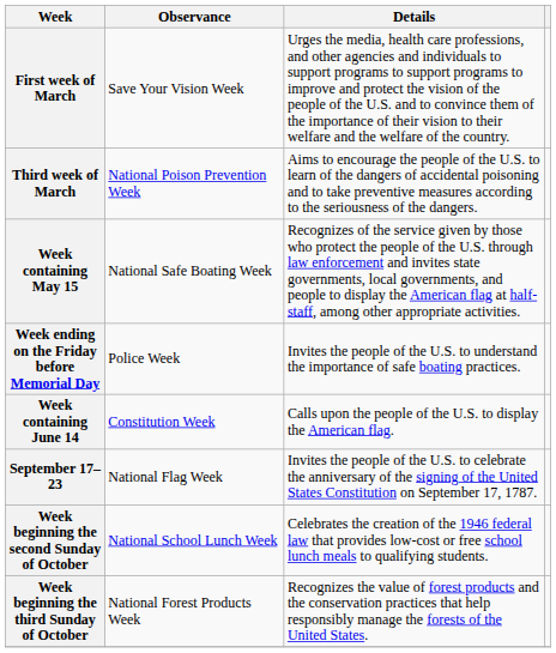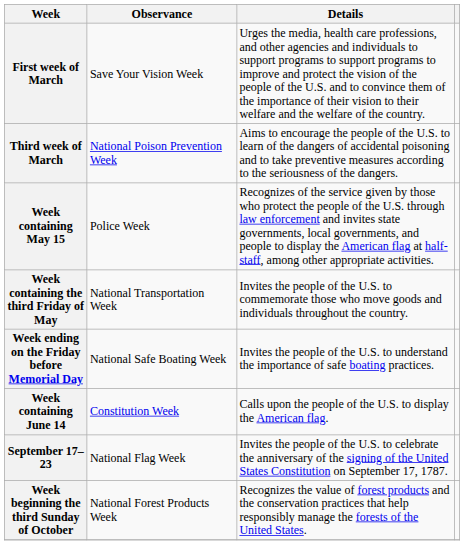Week containing May 15 | Observance: National Safe Boating Week -> Police Week
+ row: Week containing the third Friday of May | National Transportation Week | Invites the people of the U.S. to commemorate those who move goods and individuals throughout the country.
Week ending on the Friday before Memorial Day | Observance: Police Week -> National Safe Boating Week
- row: Week beginning the second Sunday of October | National School Lunch Week | Celebrates the creation of the 1946 federal law that provides low-cost or free school lunch meals to qualifying students.
